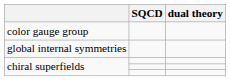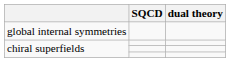- row: color gauge group
